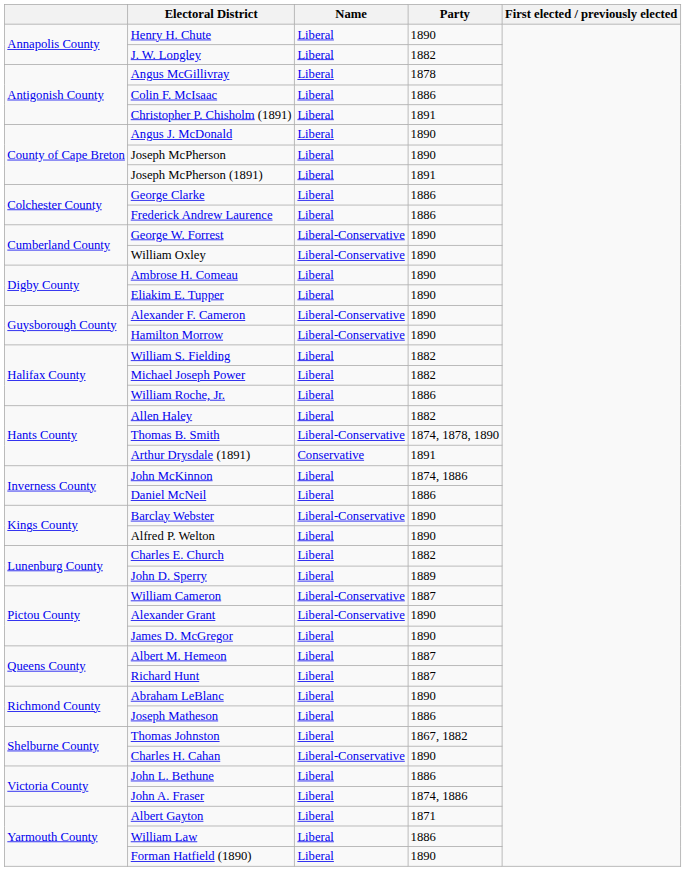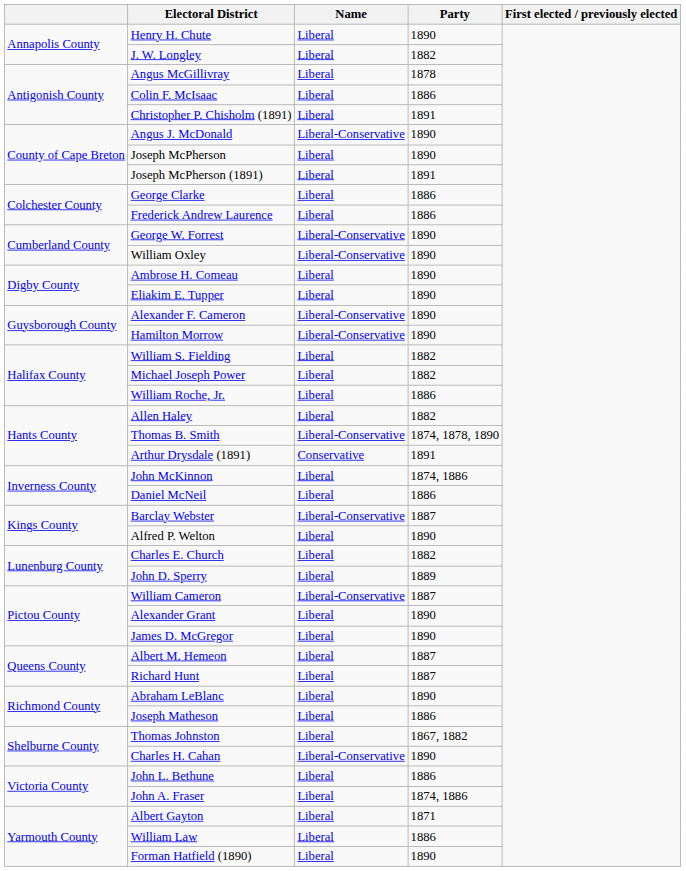Angus J. McDonald | Name: Liberal -> Liberal-Conservative
Barclay Webster | Party: 1890 -> 1887
Alexander Grant | Name: Liberal-Conservative -> Liberal
